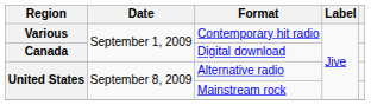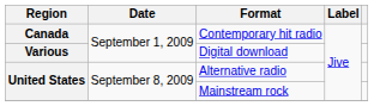Contemporary hit radio | Region: Various -> Canada
Digital download | Region: Canada -> Various
